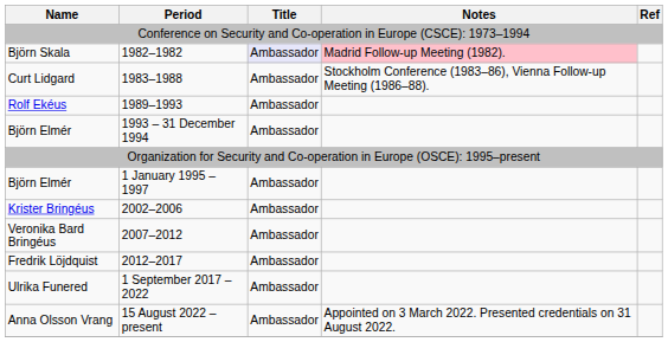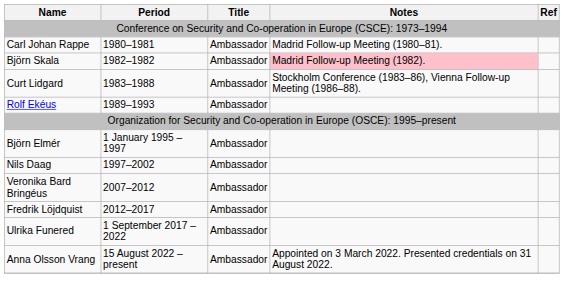+ row: Carl Johan Rappe | 1980–1981 | Ambassador | Madrid Follow-up Meeting (1980–81).
Björn Skala | Title: lavender background -> no background
- row: Björn Elmér | 1993 – 31 December 1994 | Ambassador
+ row: Nils Daag | 1997–2002 | Ambassador
- row: Krister Bringéus | 2002–2006 | Ambassador
